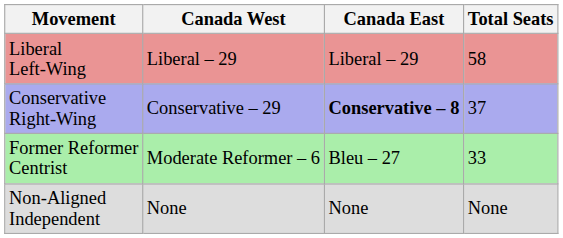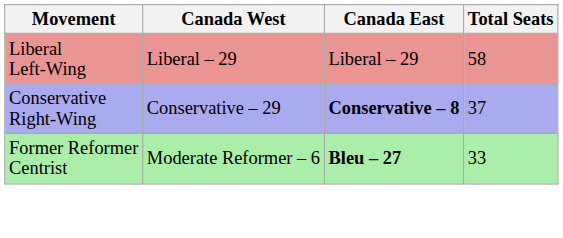Former Reformer Centrist | Canada East: normal -> bold
- row: Non-Aligned Independent | None | None | None
